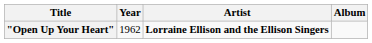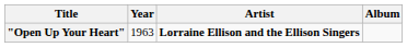"Open Up Your Heart" | Year: 1962 -> 1963
